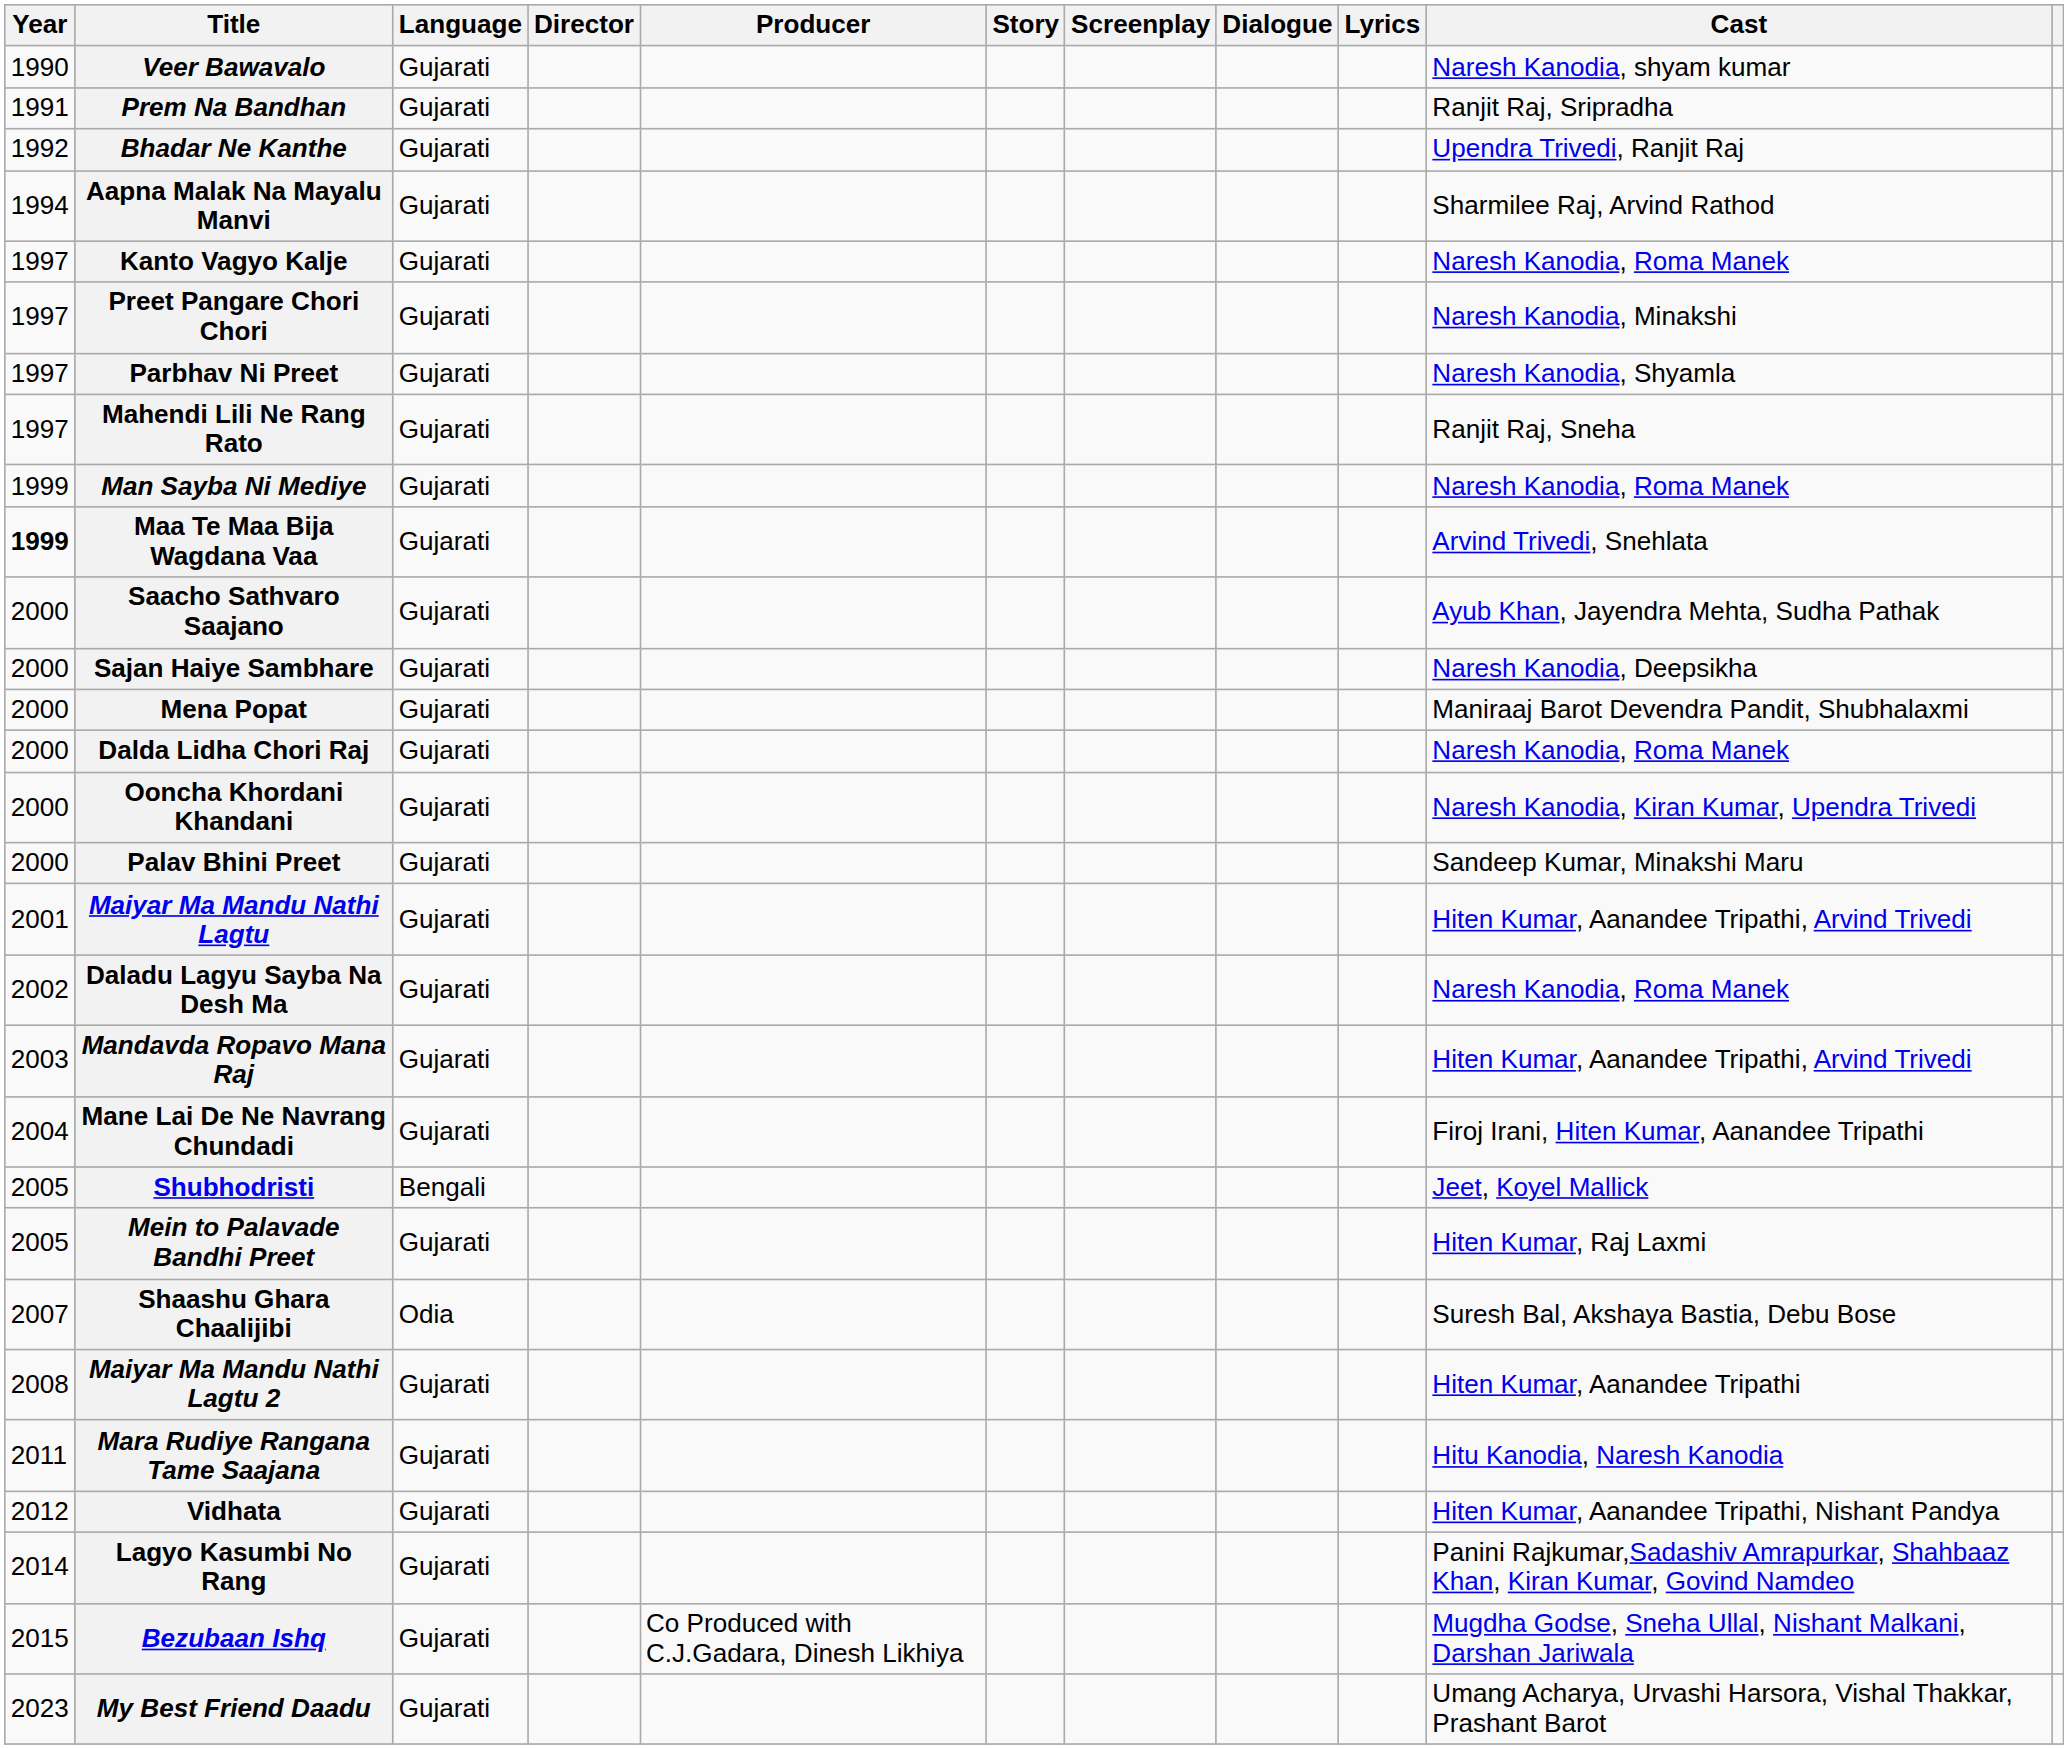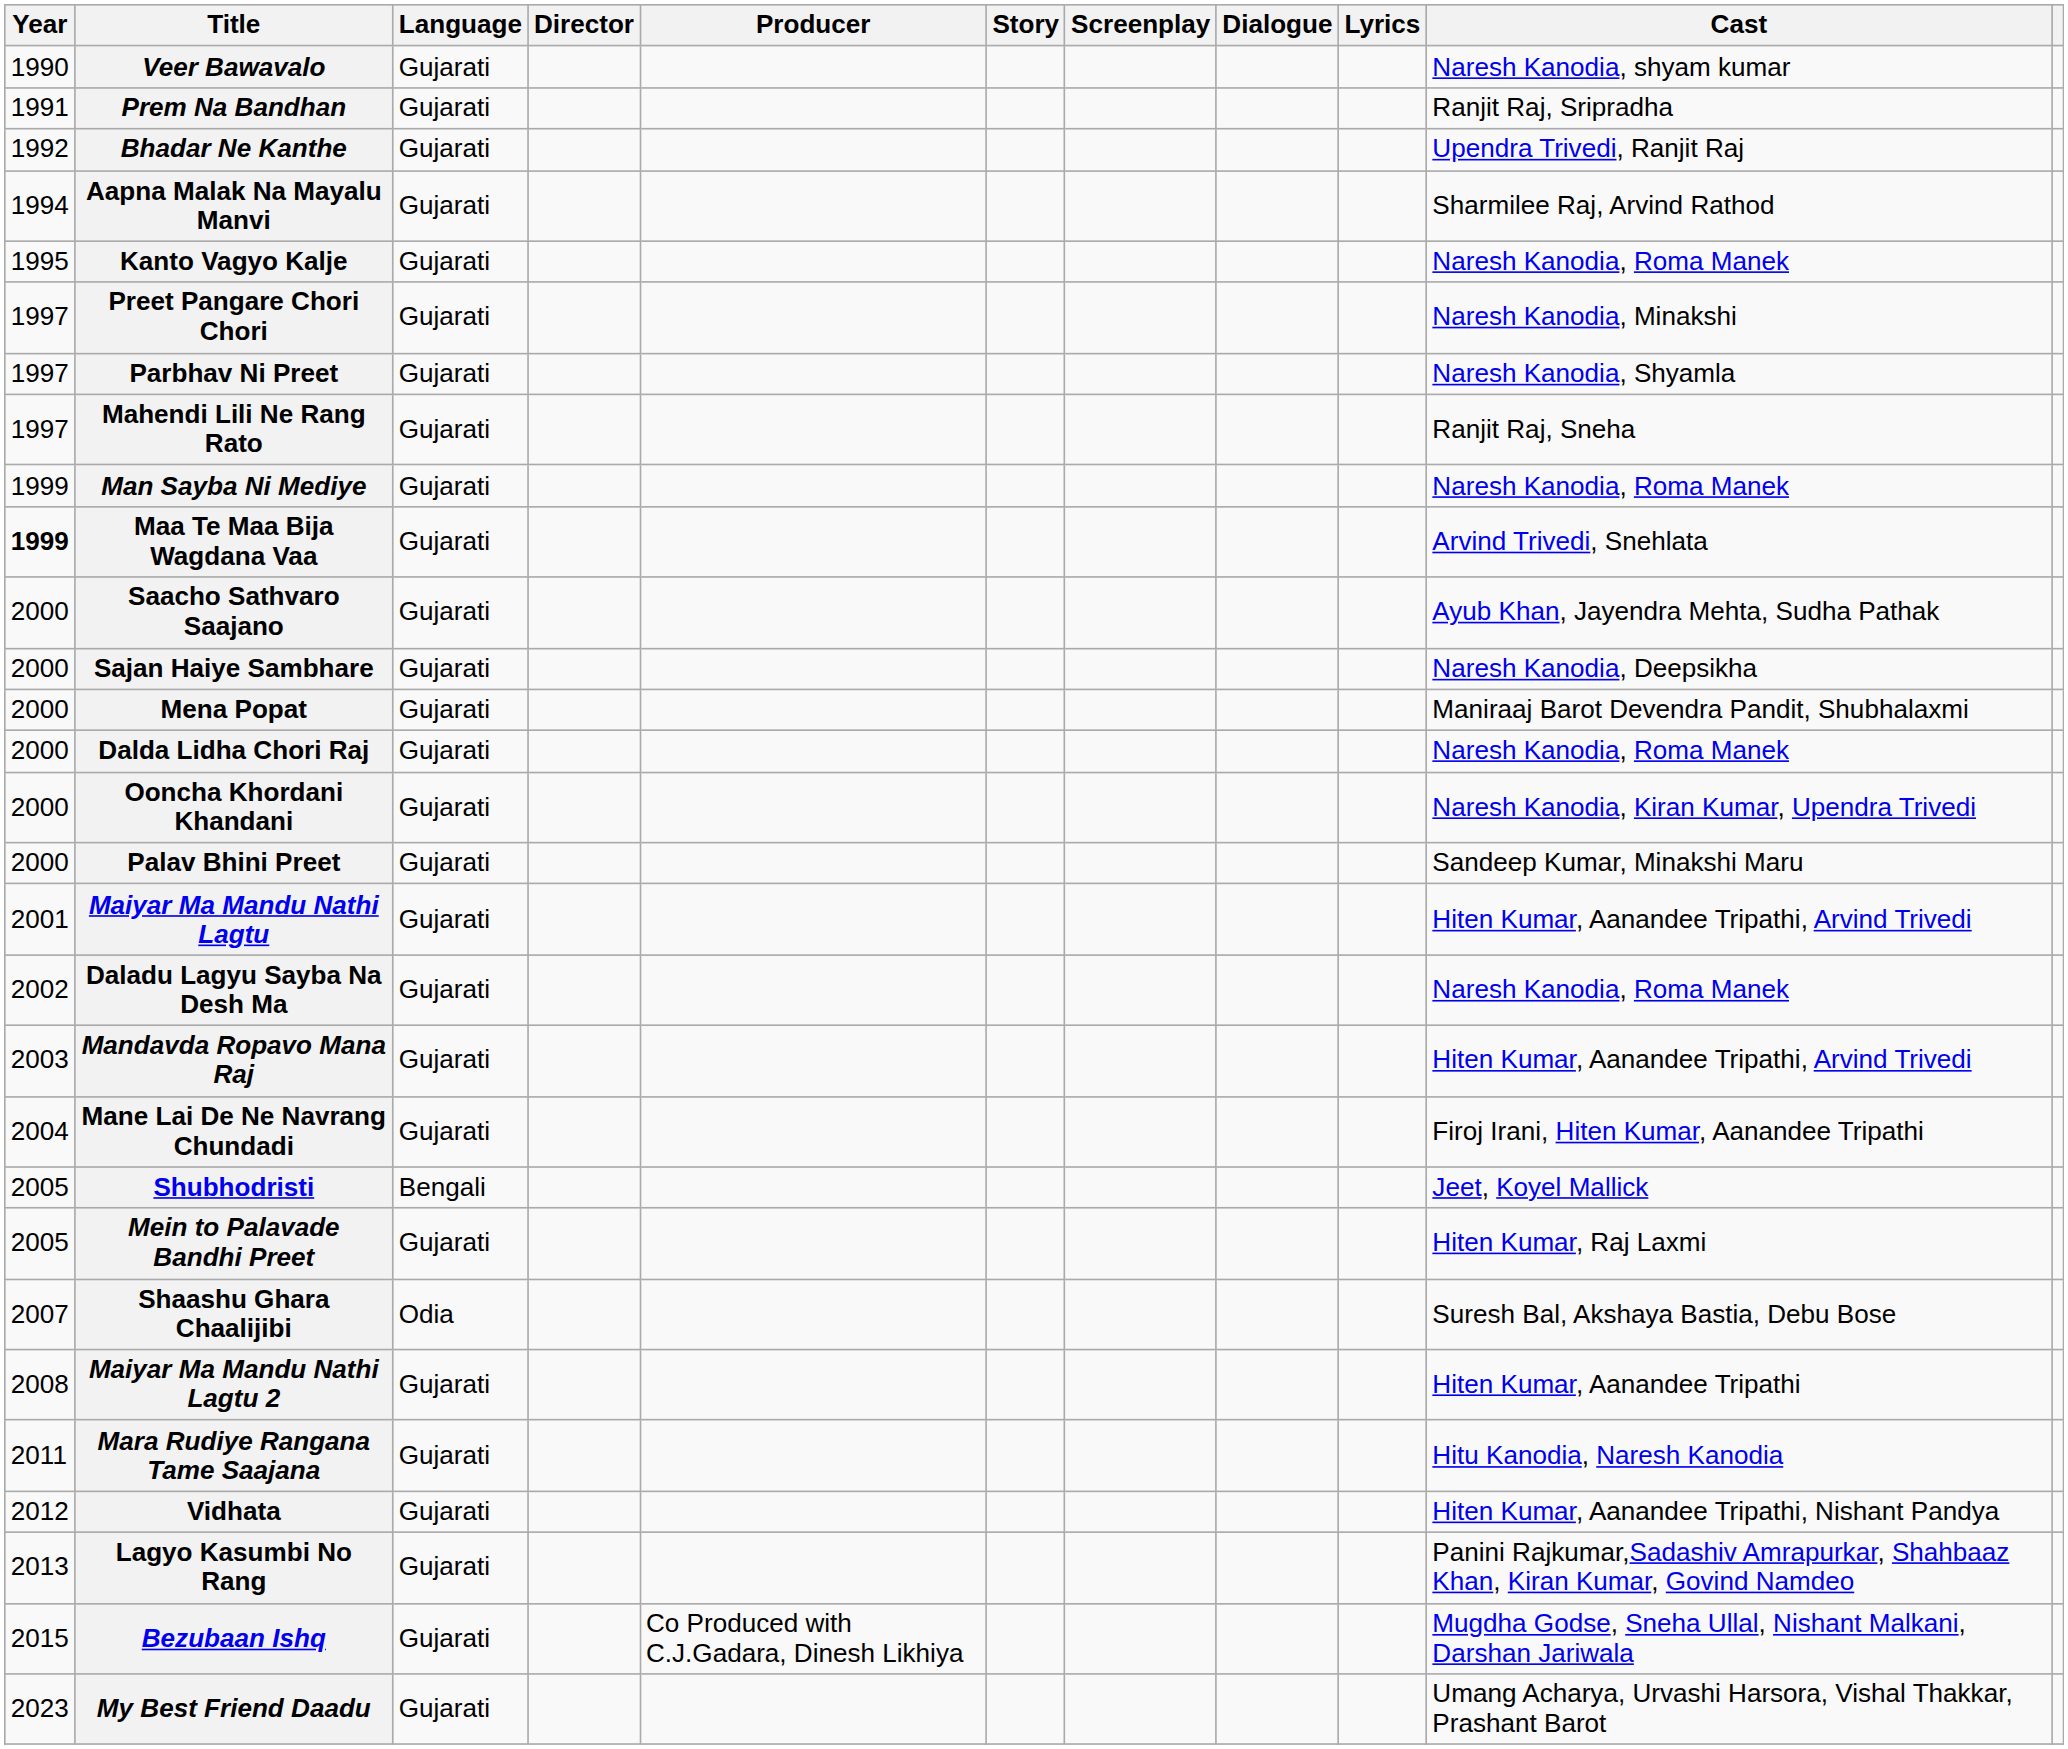Kanto Vagyo Kalje | Year: 1997 -> 1995
Lagyo Kasumbi No Rang | Year: 2014 -> 2013
